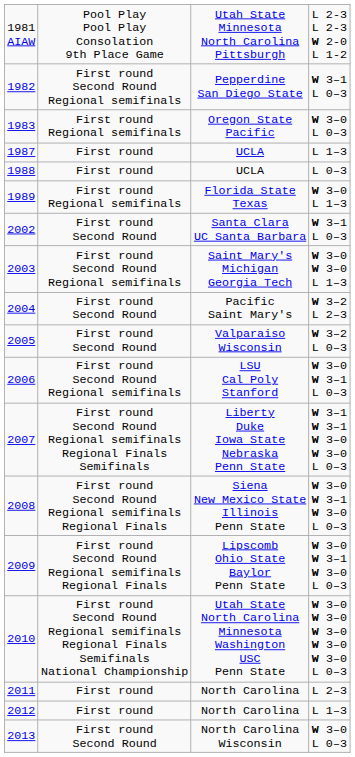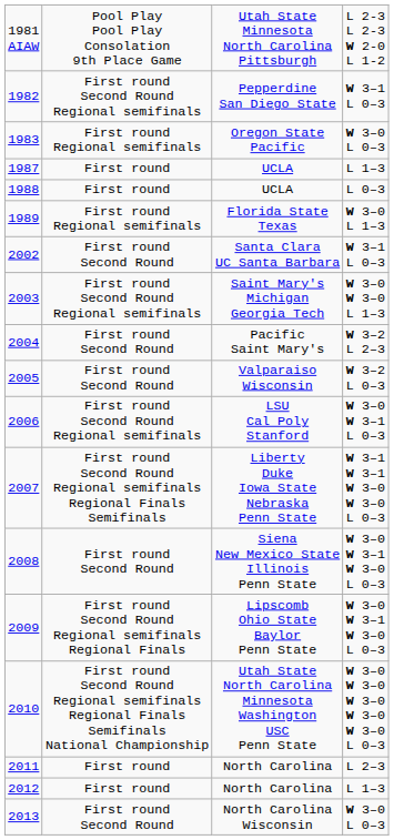2008 | column 2: First round Second Round Regional semifinals Regional Finals -> First round Second Round
